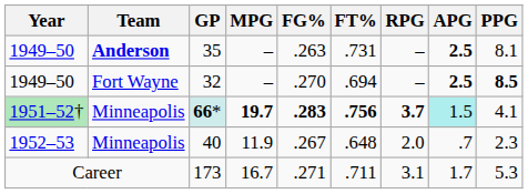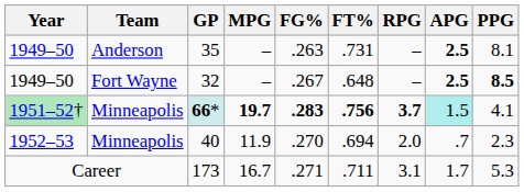35 | Team: bold -> normal
32 | FG%: .270 -> .267
32 | FT%: .694 -> .648
40 | FG%: .267 -> .270
40 | FT%: .648 -> .694
